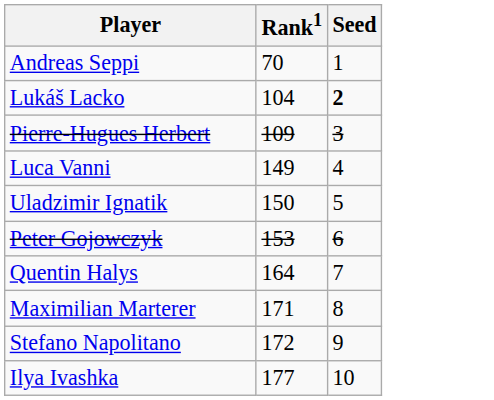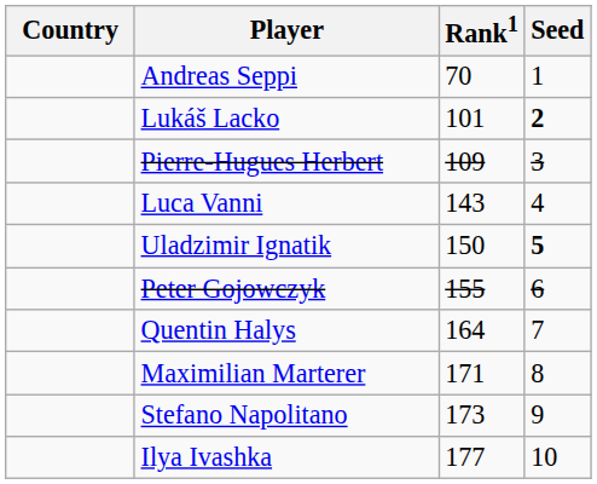+ column: Country
Lukáš Lacko | Rank1: 104 -> 101
Luca Vanni | Rank1: 149 -> 143
Uladzimir Ignatik | Seed: normal -> bold
Peter Gojowczyk | Rank1: 153 -> 155
Stefano Napolitano | Rank1: 172 -> 173
